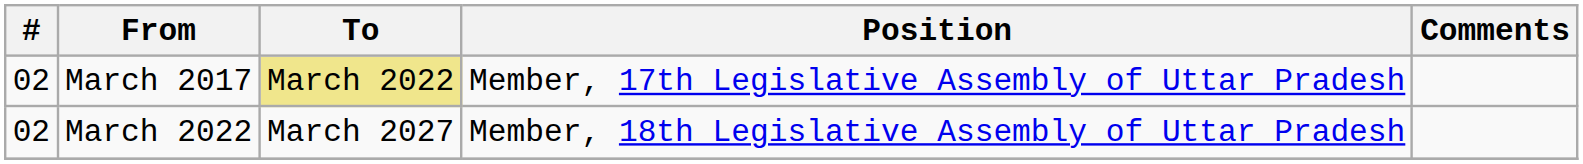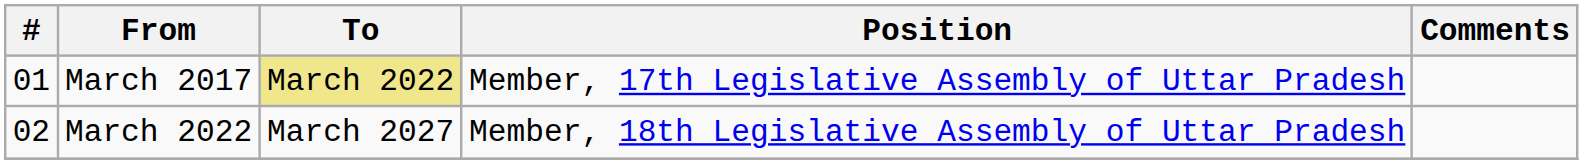March 2017 | #: 02 -> 01
